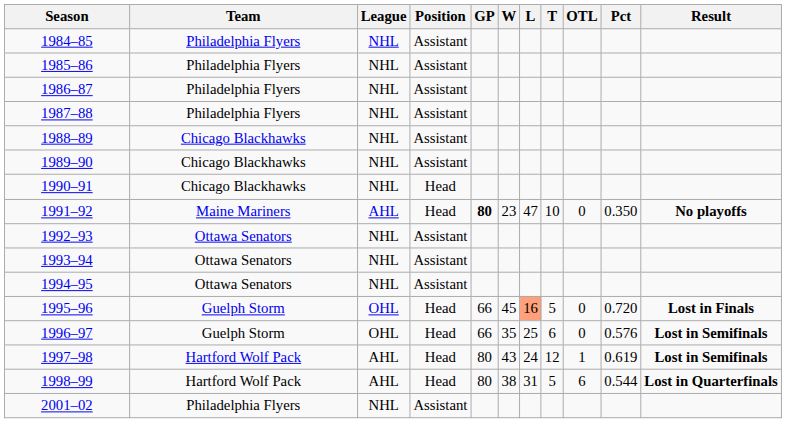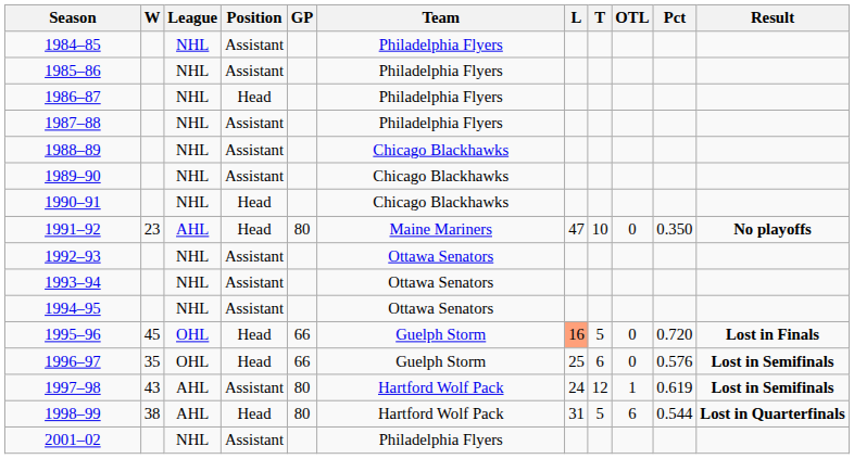columns swapped: Team <-> W
1986–87 | Position: Assistant -> Head
1991–92 | GP: bold -> normal
1997–98 | Position: Head -> Assistant
